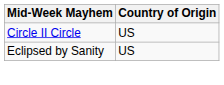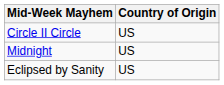+ row: Midnight | US
